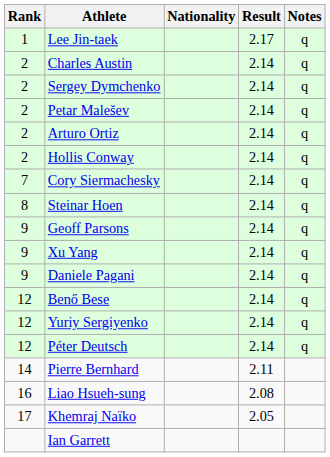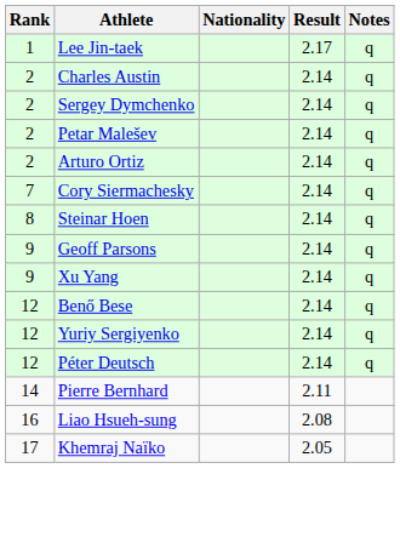- row: 2 | Hollis Conway | 2.14 | q
- row: 9 | Daniele Pagani | 2.14 | q
- row: Ian Garrett
